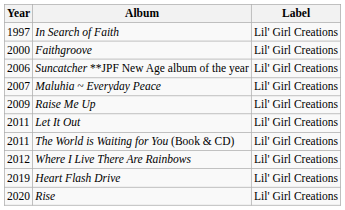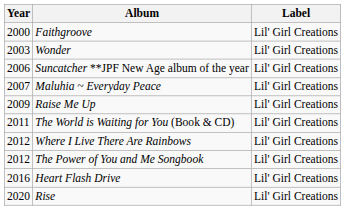- row: 1997 | In Search of Faith | Lil' Girl Creations
+ row: 2003 | Wonder | Lil' Girl Creations
- row: 2011 | Let It Out | Lil' Girl Creations
+ row: 2012 | The Power of You and Me Songbook | Lil' Girl Creations
Heart Flash Drive | Year: 2019 -> 2016
